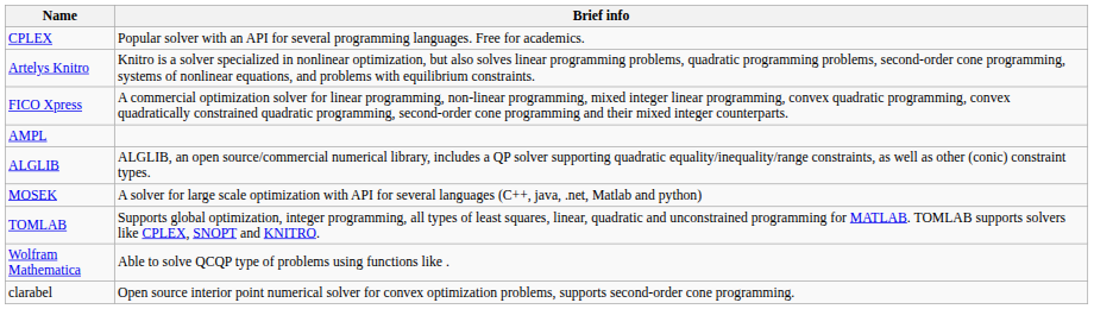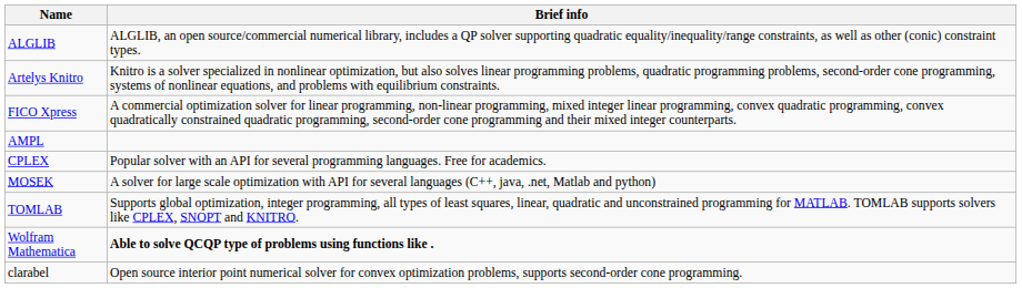rows swapped: ALGLIB <-> CPLEX
Wolfram Mathematica | Brief info: normal -> bold
